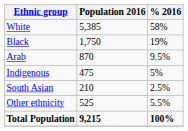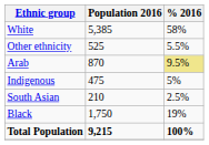rows swapped: Black <-> Other ethnicity
Arab | % 2016: no background -> khaki background
